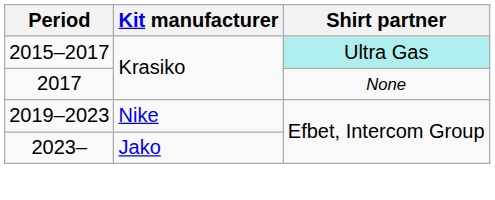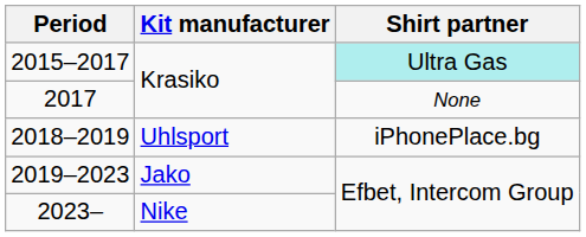+ row: 2018–2019 | Uhlsport | iPhonePlace.bg
2019–2023 | Kit manufacturer: Nike -> Jako
2023– | Kit manufacturer: Jako -> Nike
